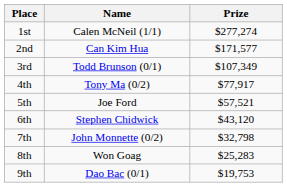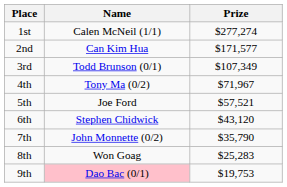4th | Prize: $77,917 -> $71,967
7th | Prize: $32,798 -> $35,790
9th | Name: no background -> pink background
